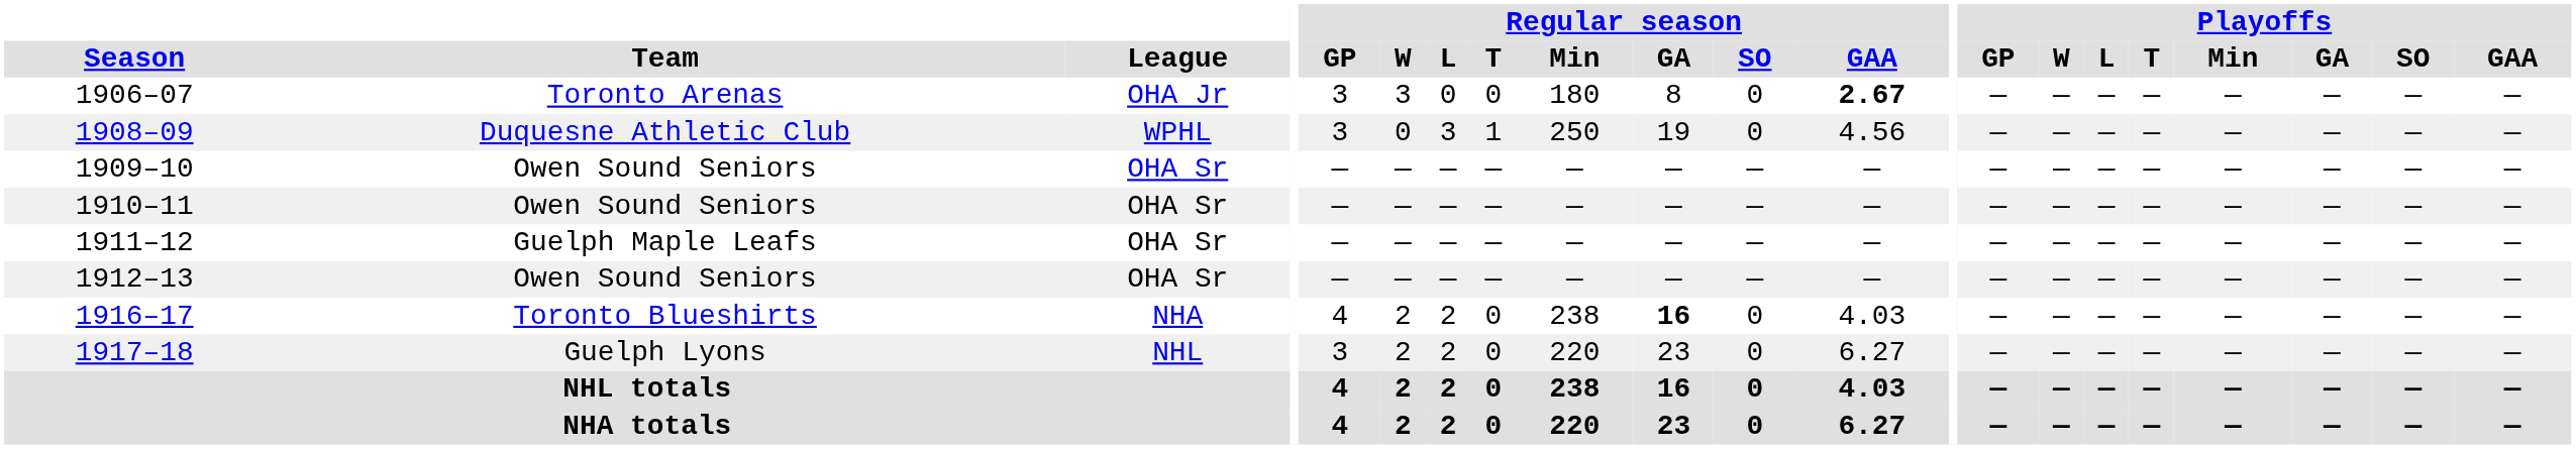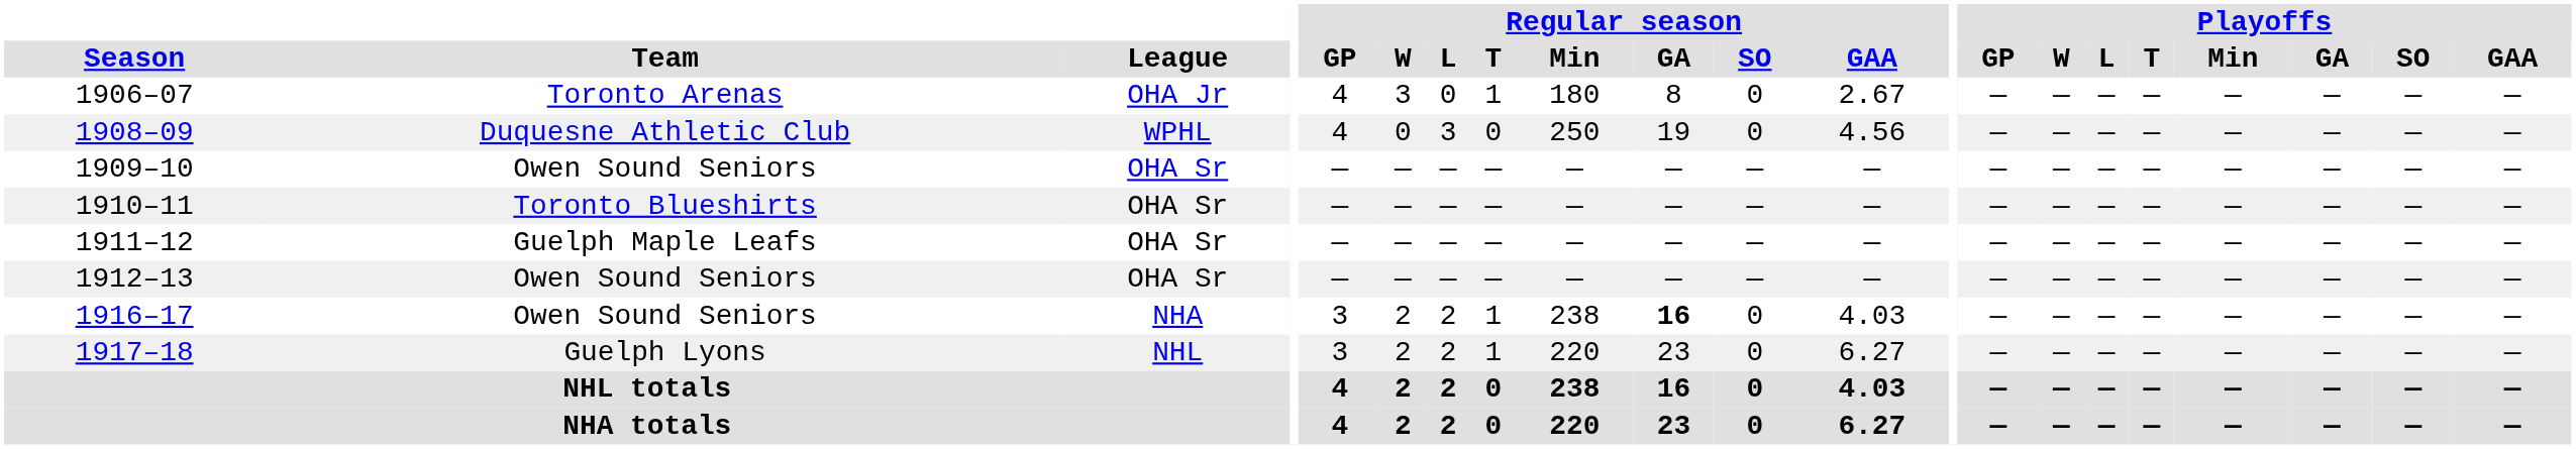1906–07 | Regular season / GP: 3 -> 4
1906–07 | Regular season / T: 0 -> 1
1906–07 | Regular season / GAA: bold -> normal
1908–09 | Regular season / GP: 3 -> 4
1908–09 | Regular season / T: 1 -> 0
1910–11 | Team: Owen Sound Seniors -> Toronto Blueshirts
1916–17 | Team: Toronto Blueshirts -> Owen Sound Seniors
1916–17 | Regular season / GP: 4 -> 3
1916–17 | Regular season / T: 0 -> 1
1917–18 | Regular season / T: 0 -> 1
